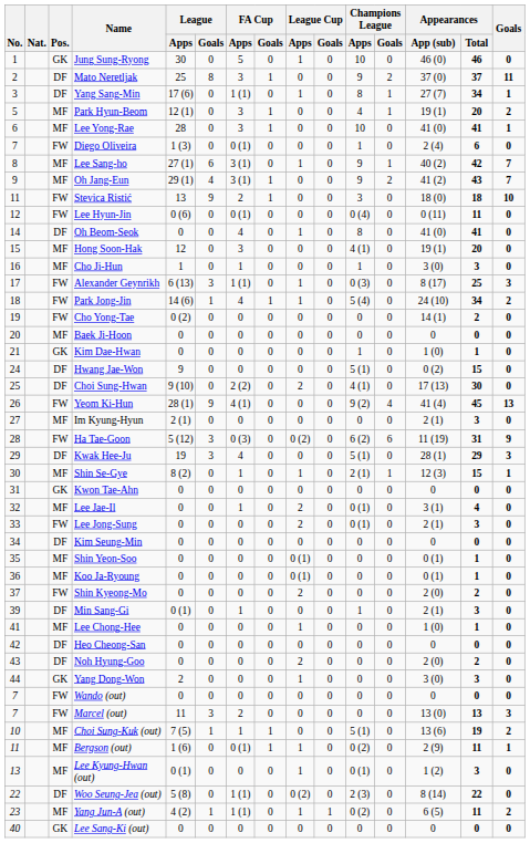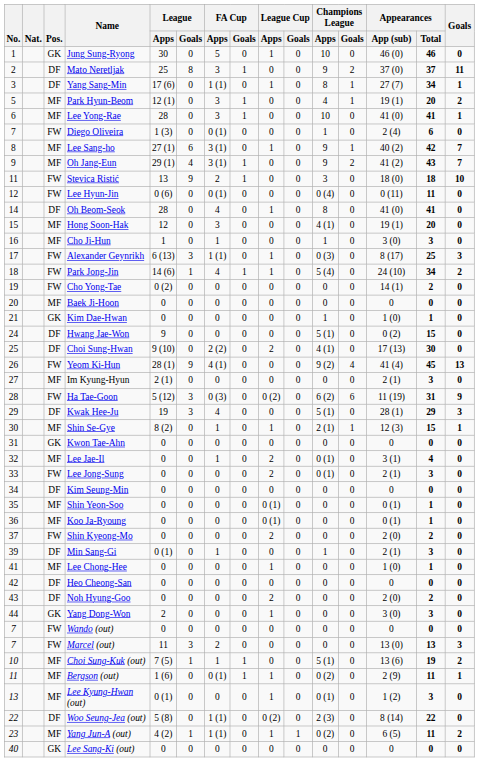Oh Beom-Seok | League / Apps: 0 -> 28
